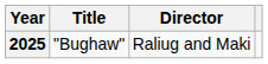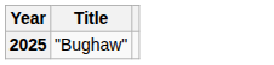- column: Director | Raliug and Maki
